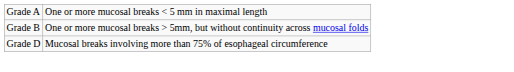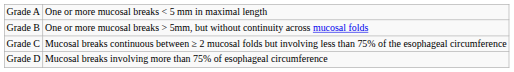+ row: Grade C | Mucosal breaks continuous between ≥ 2 mucosal folds but involving less than 75% of the esophageal circumference
